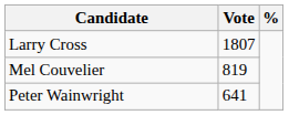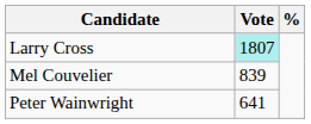Larry Cross | Vote: no background -> paleturquoise background
Mel Couvelier | Vote: 819 -> 839
